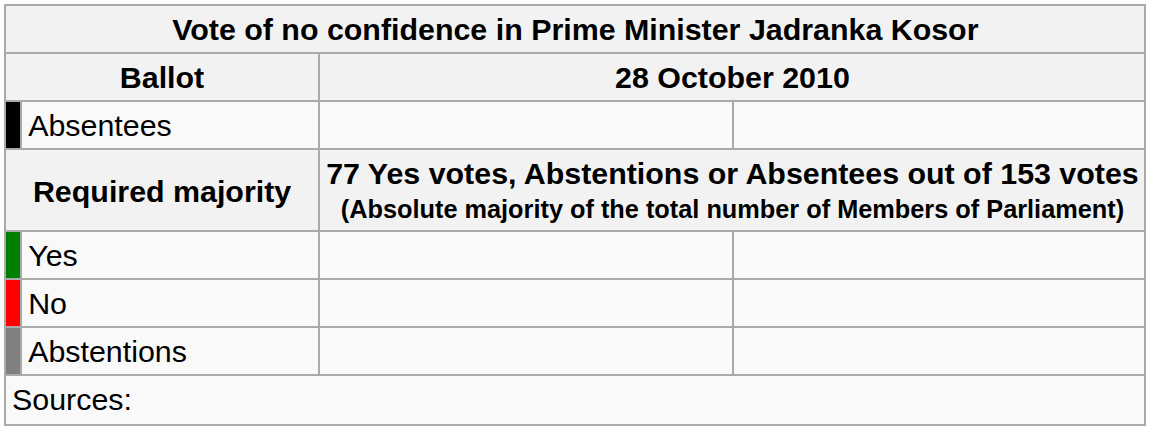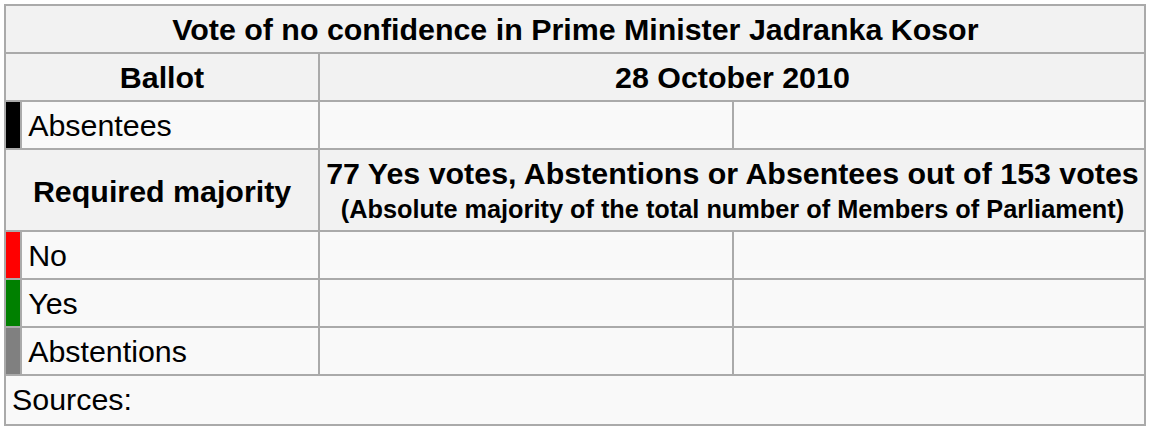rows swapped: Yes <-> No
